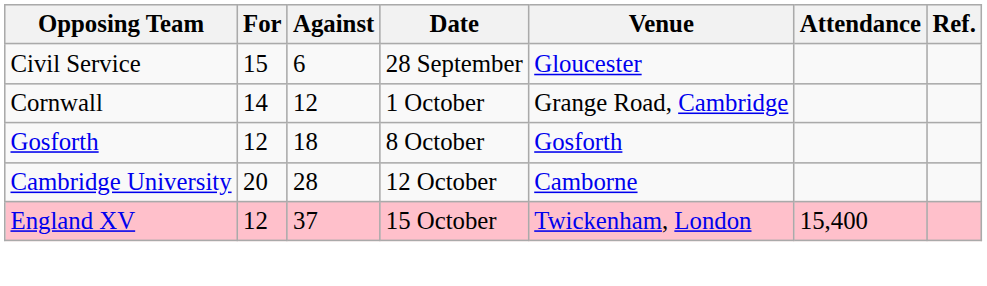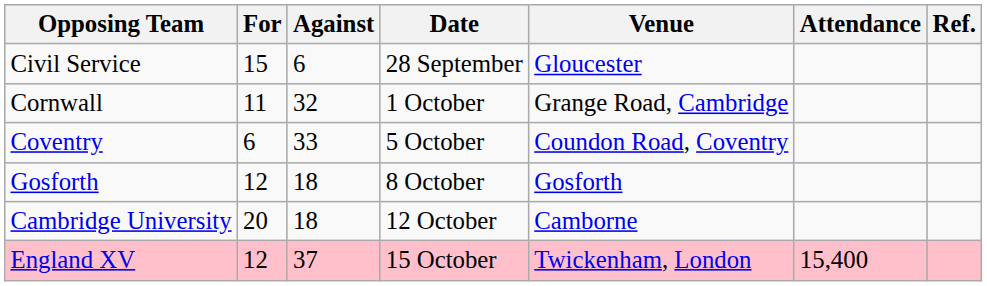Cornwall | For: 14 -> 11
Cornwall | Against: 12 -> 32
+ row: Coventry | 6 | 33 | 5 October | Coundon Road, Coventry
Cambridge University | Against: 28 -> 18
